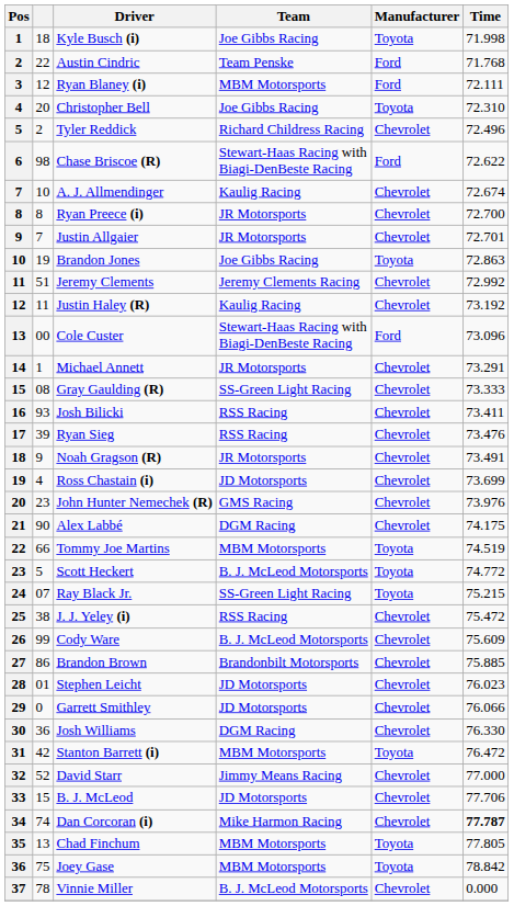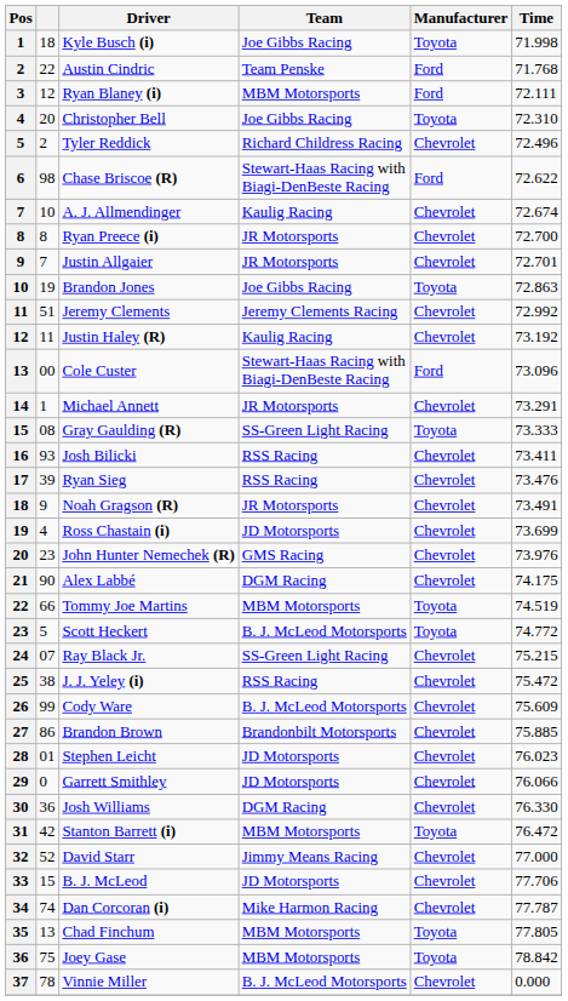Gray Gaulding (R) | Manufacturer: Chevrolet -> Toyota
Ray Black Jr. | Manufacturer: Toyota -> Chevrolet
Dan Corcoran (i) | Time: bold -> normal
